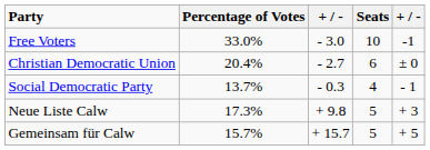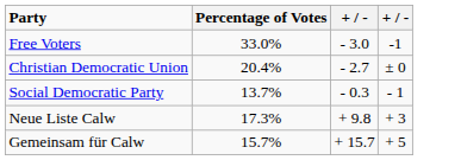- column: Seats | 10 | 6 | 4 | 5 | 5
